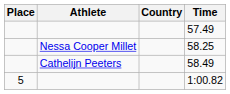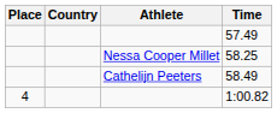columns swapped: Athlete <-> Country
1:00.82 | Place: 5 -> 4
